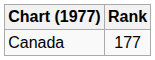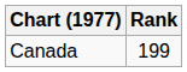Canada | Rank: 177 -> 199
